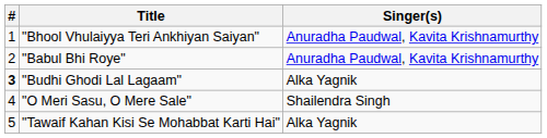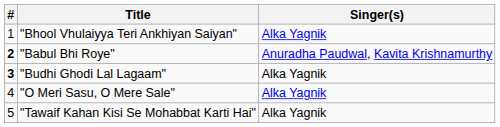"Bhool Vhulaiyya Teri Ankhiyan Saiyan" | Singer(s): Anuradha Paudwal, Kavita Krishnamurthy -> Alka Yagnik
"Babul Bhi Roye" | #: normal -> bold
"O Meri Sasu, O Mere Sale" | Singer(s): Shailendra Singh -> Alka Yagnik
